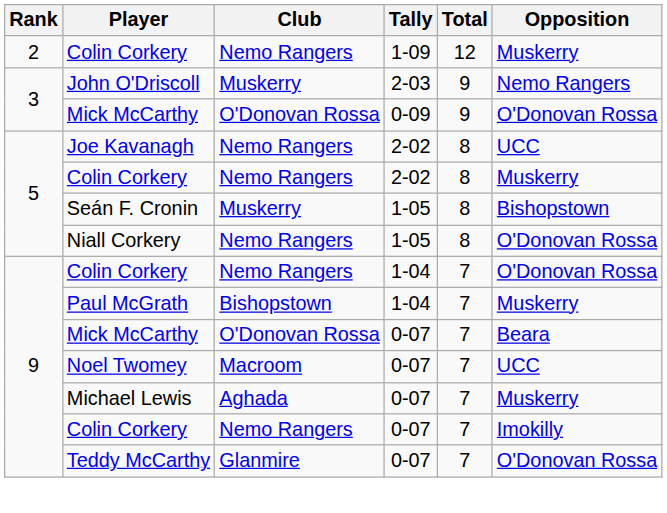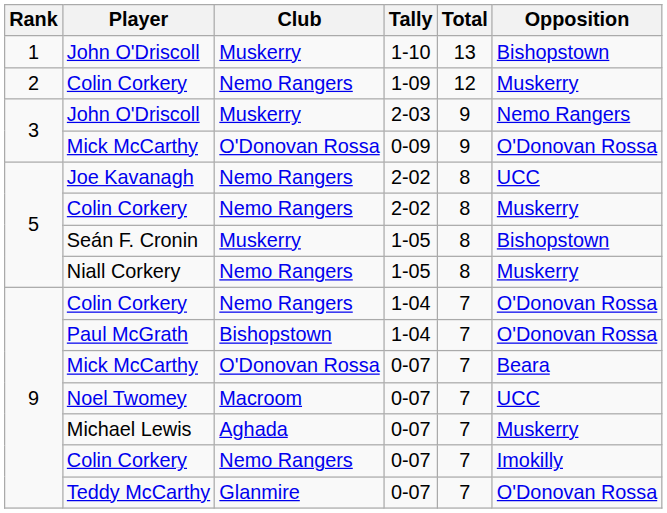+ row: 1 | John O'Driscoll | Muskerry | 1-10 | 13 | Bishopstown
Niall Corkery | Opposition: O'Donovan Rossa -> Muskerry
Paul McGrath | Opposition: Muskerry -> O'Donovan Rossa
